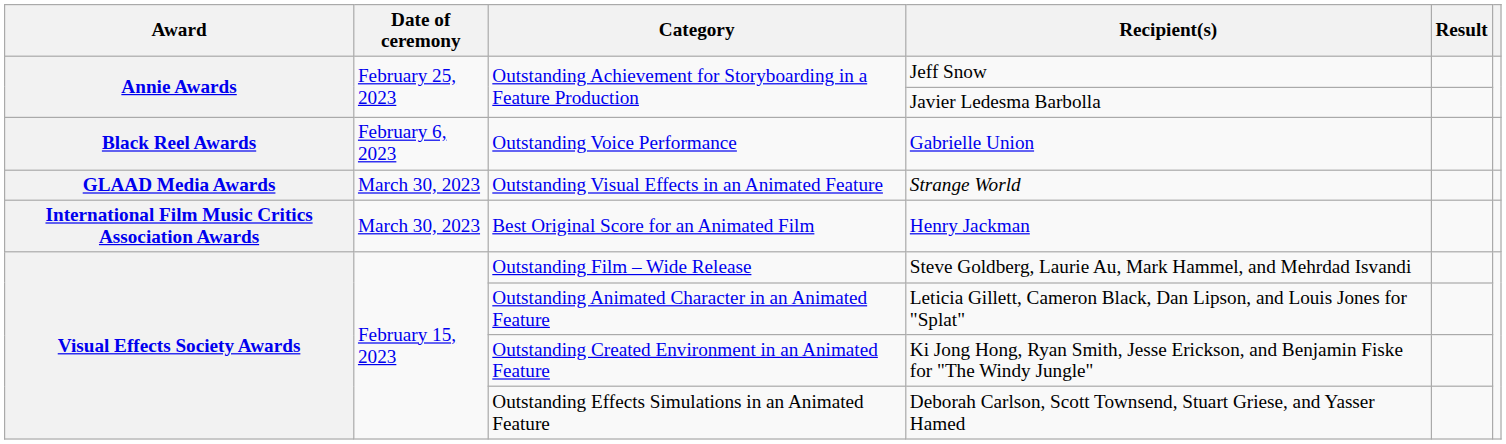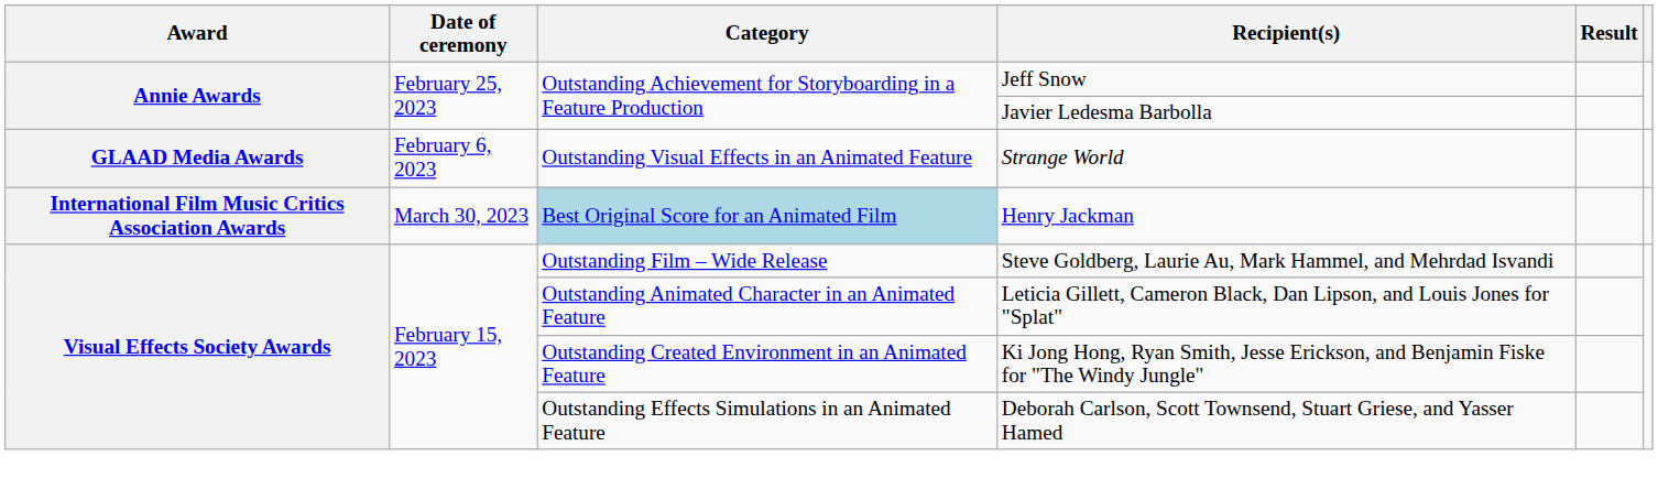- row: Black Reel Awards | February 6, 2023 | Outstanding Voice Performance | Gabrielle Union
Strange World | Date of ceremony: March 30, 2023 -> February 6, 2023
Henry Jackman | Category: no background -> lightblue background
